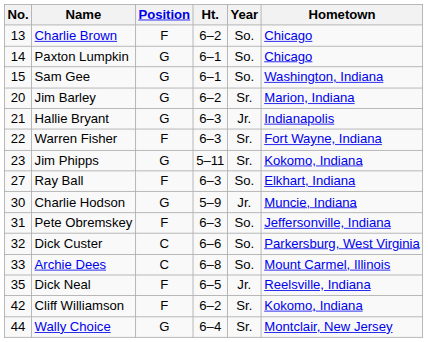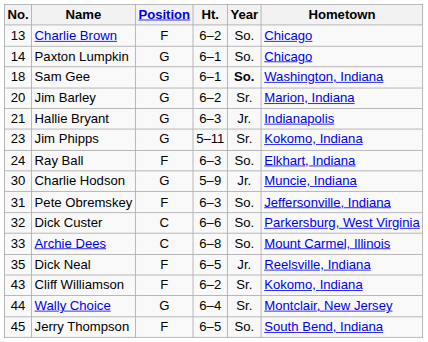Sam Gee | No.: 15 -> 18
Sam Gee | Year: normal -> bold
- row: 22 | Warren Fisher | F | 6–3 | Sr. | Fort Wayne, Indiana
Ray Ball | No.: 27 -> 24
Cliff Williamson | No.: 42 -> 43
+ row: 45 | Jerry Thompson | F | 6–5 | So. | South Bend, Indiana
